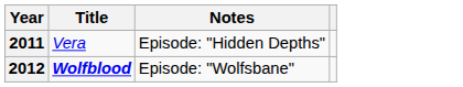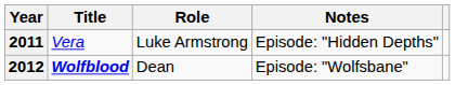+ column: Role | Luke Armstrong | Dean
